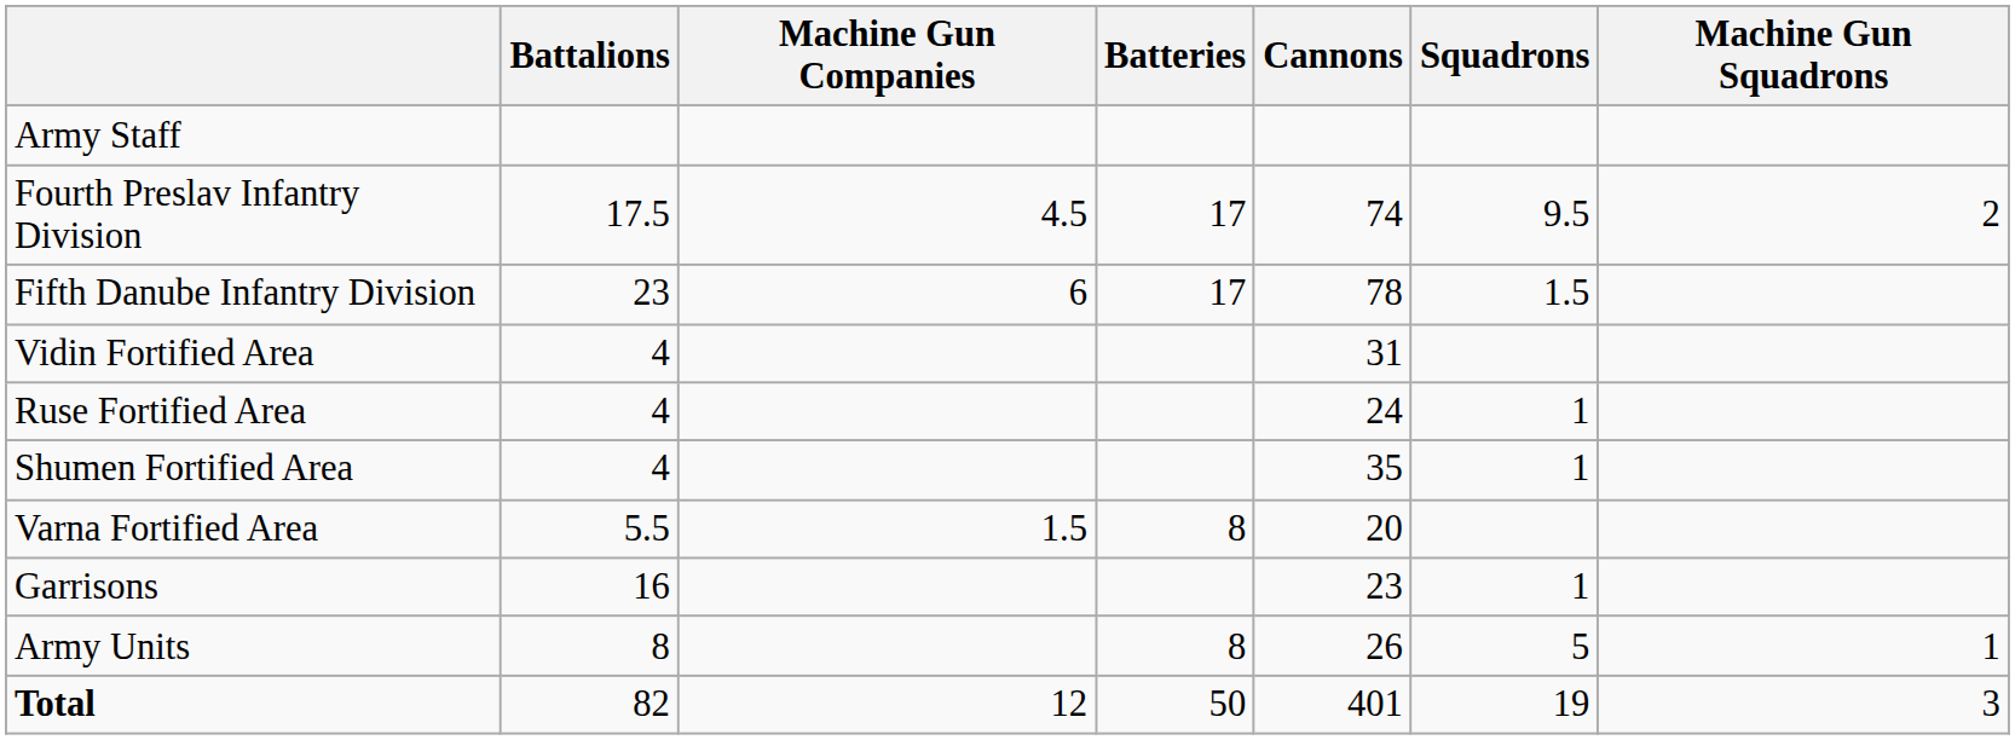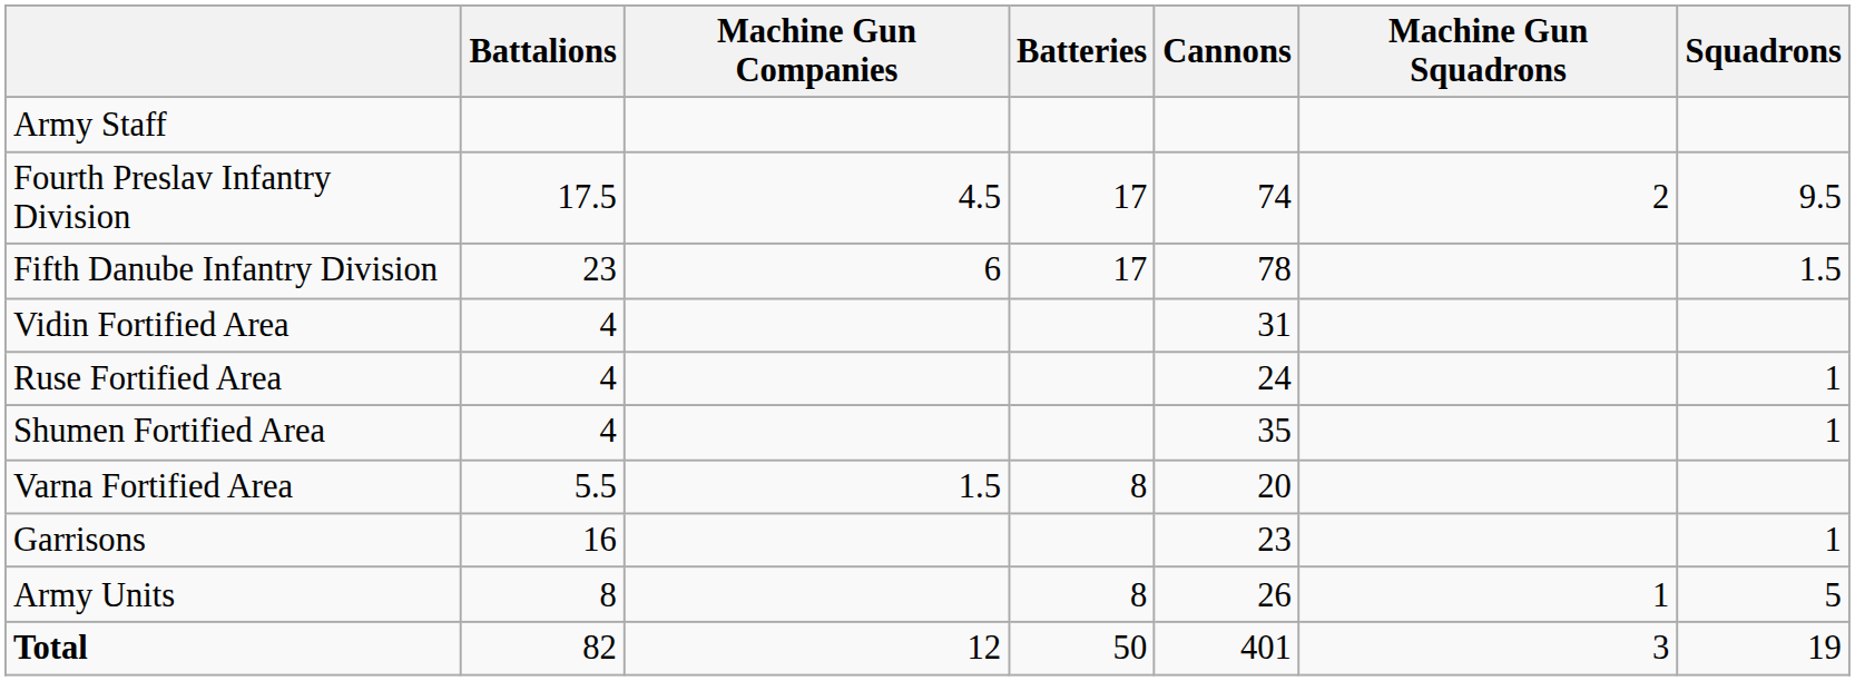columns swapped: Squadrons <-> Machine Gun Squadrons
